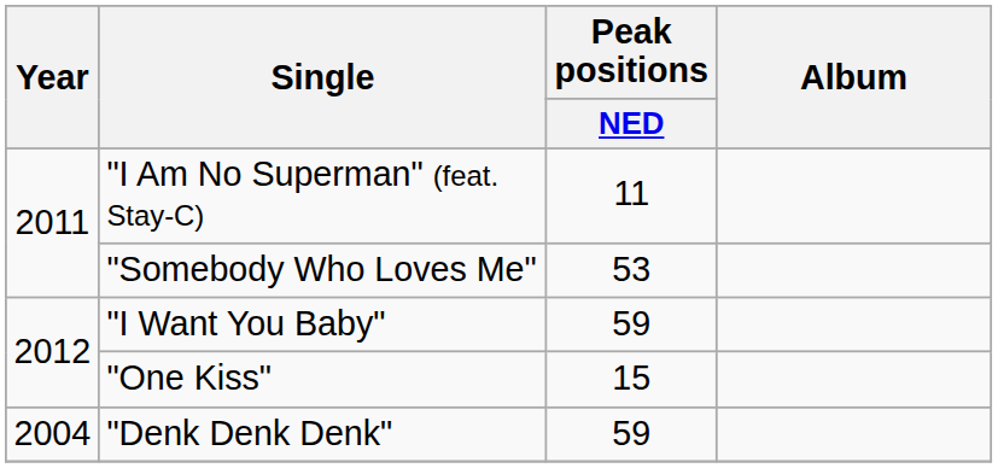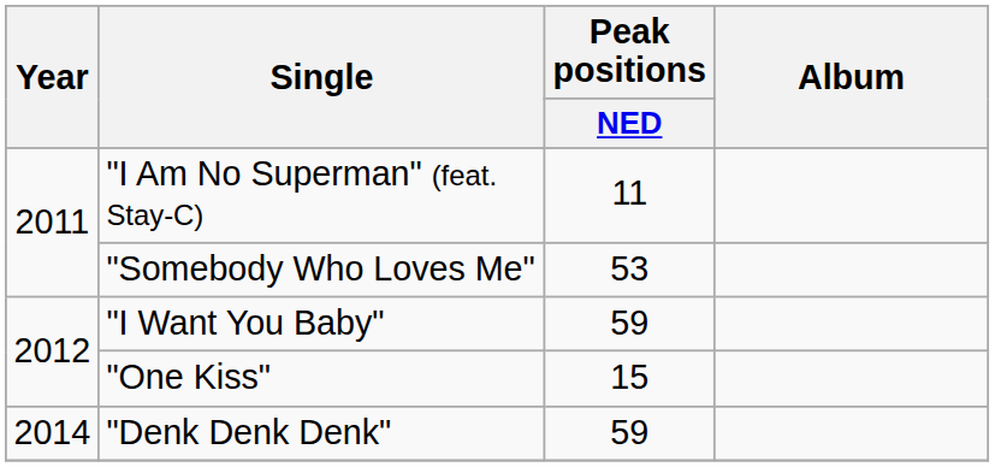"Denk Denk Denk" | Year: 2004 -> 2014
